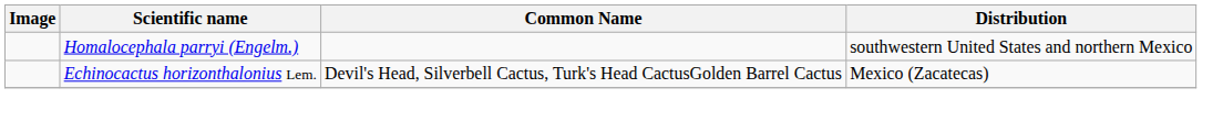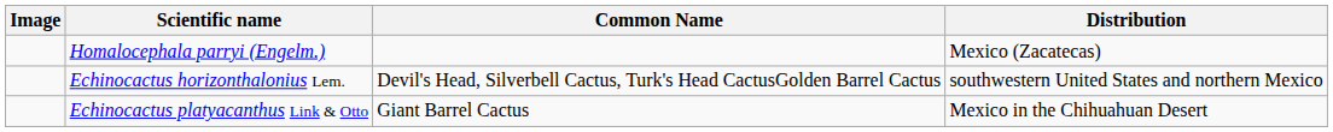Homalocephala parryi (Engelm.) | Distribution: southwestern United States and northern Mexico -> Mexico (Zacatecas)
Echinocactus horizonthalonius Lem. | Distribution: Mexico (Zacatecas) -> southwestern United States and northern Mexico
+ row: Echinocactus platyacanthus Link & Otto | Giant Barrel Cactus | Mexico in the Chihuahuan Desert
